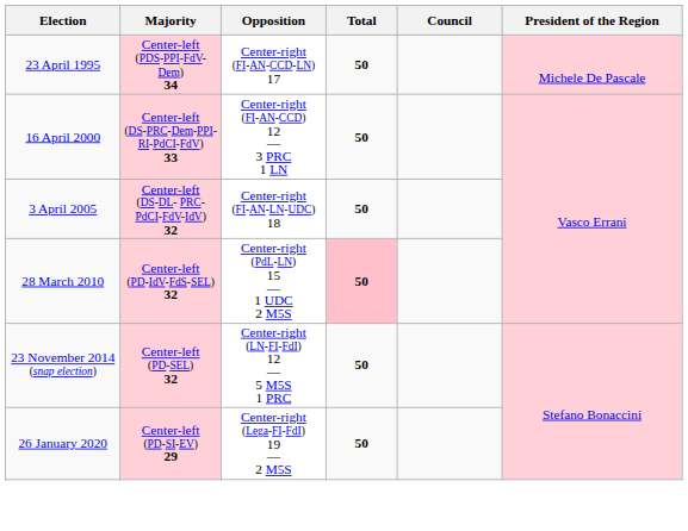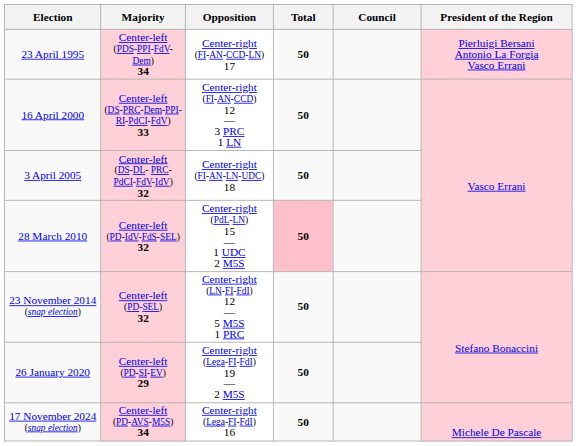23 April 1995 | President of the Region: Michele De Pascale -> Pierluigi Bersani Antonio La Forgia Vasco Errani
+ row: 17 November 2024 (snap election) | Center-left (PD-AVS-M5S) 34 | Center-right (Lega-FI-FdI) 16 | 50 | Michele De Pascale
